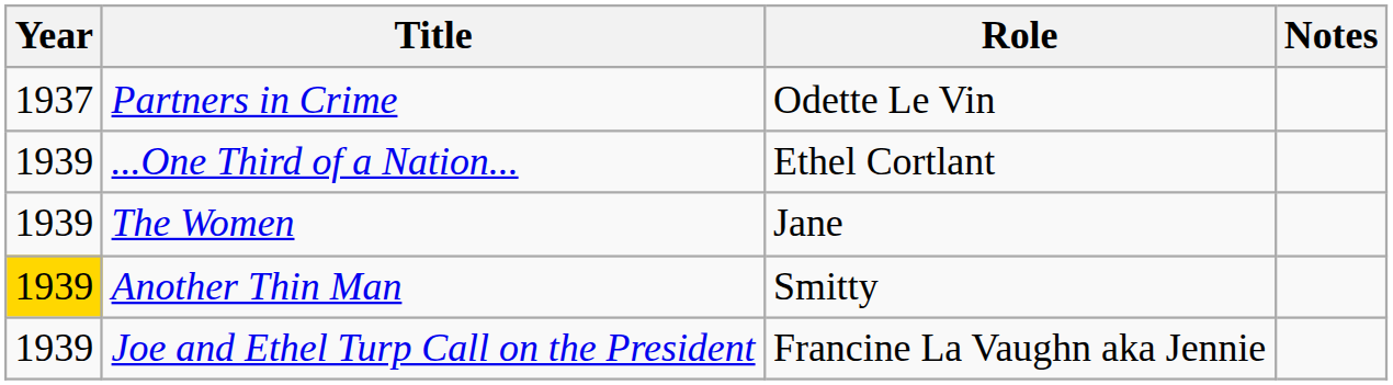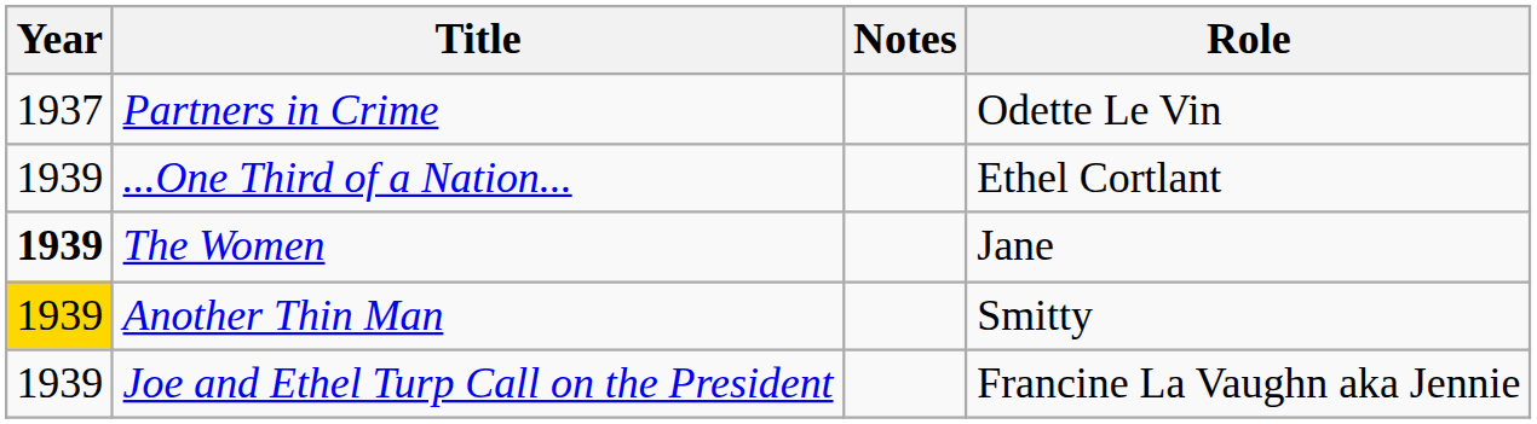columns swapped: Role <-> Notes
The Women | Year: normal -> bold
